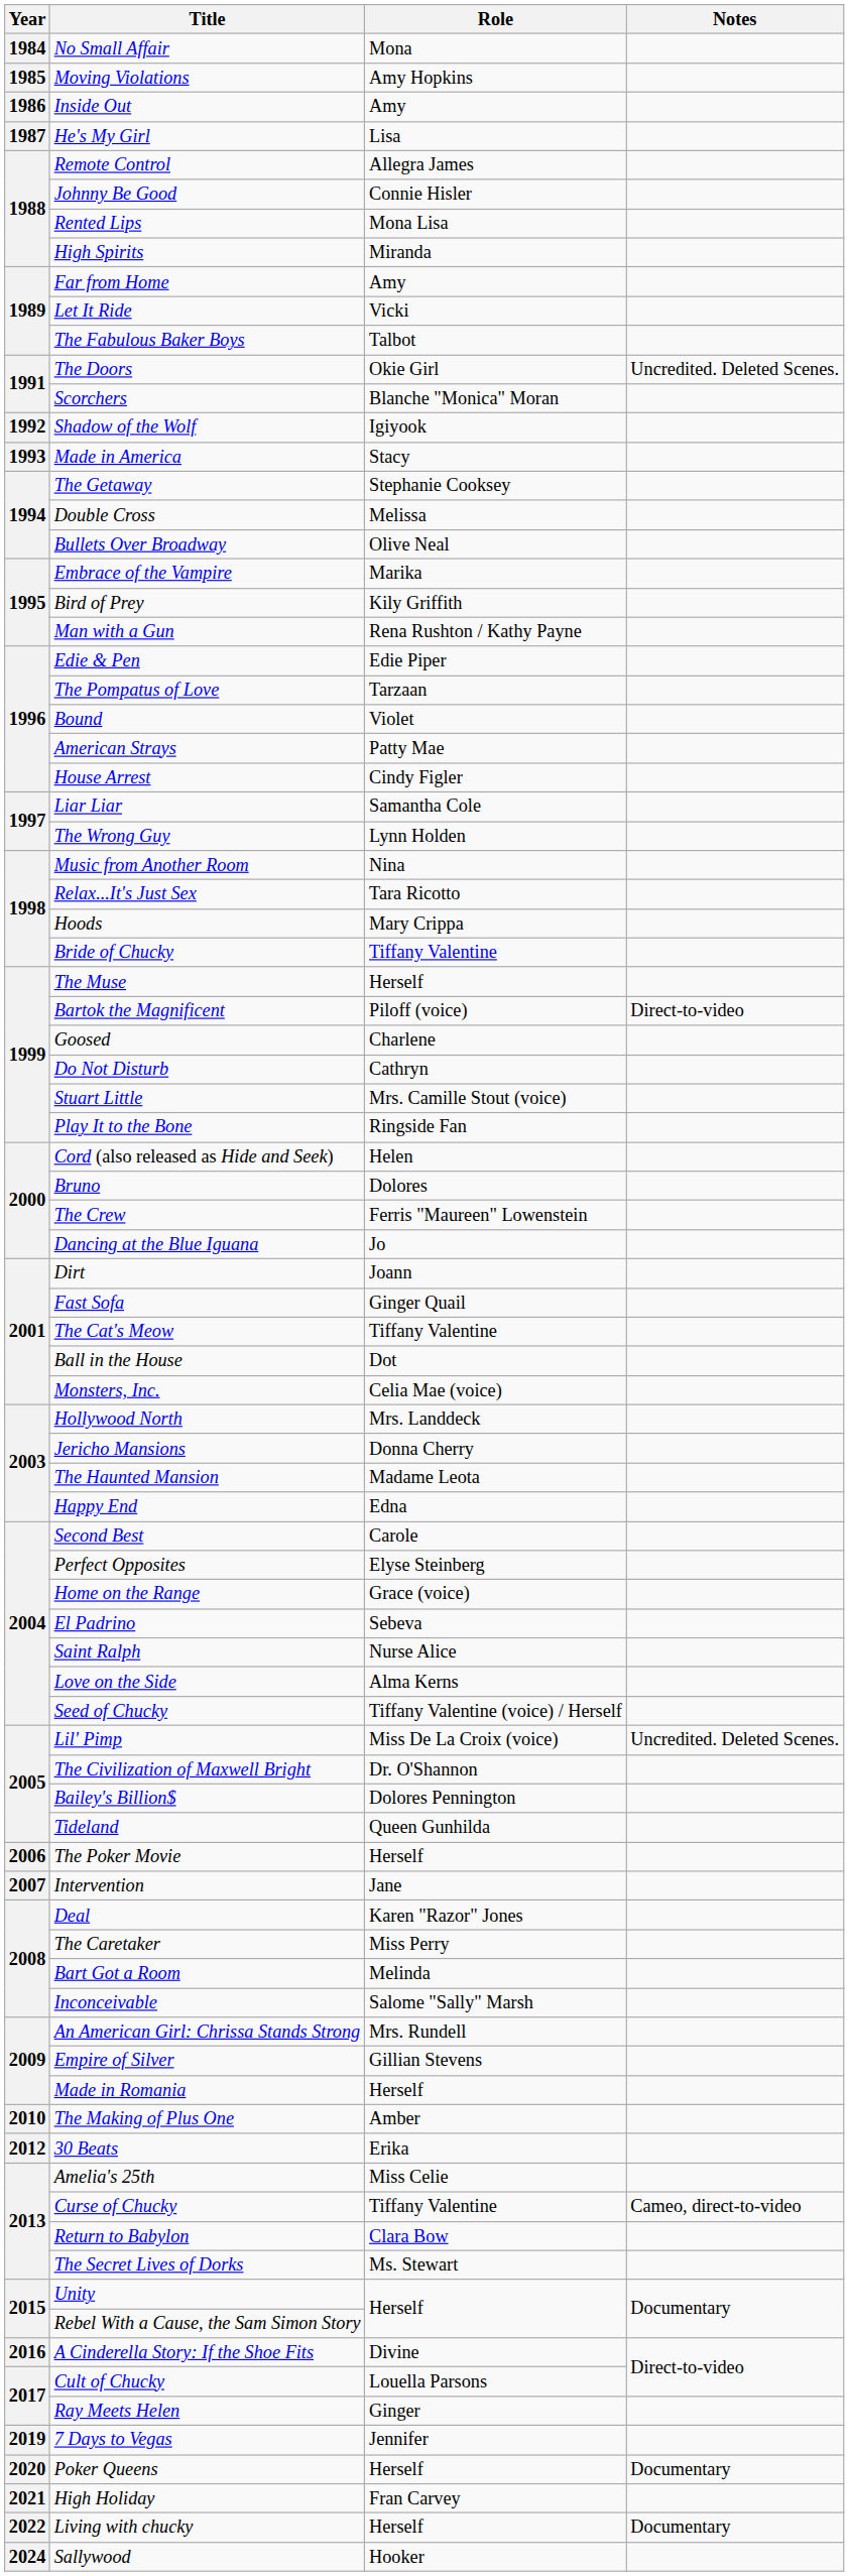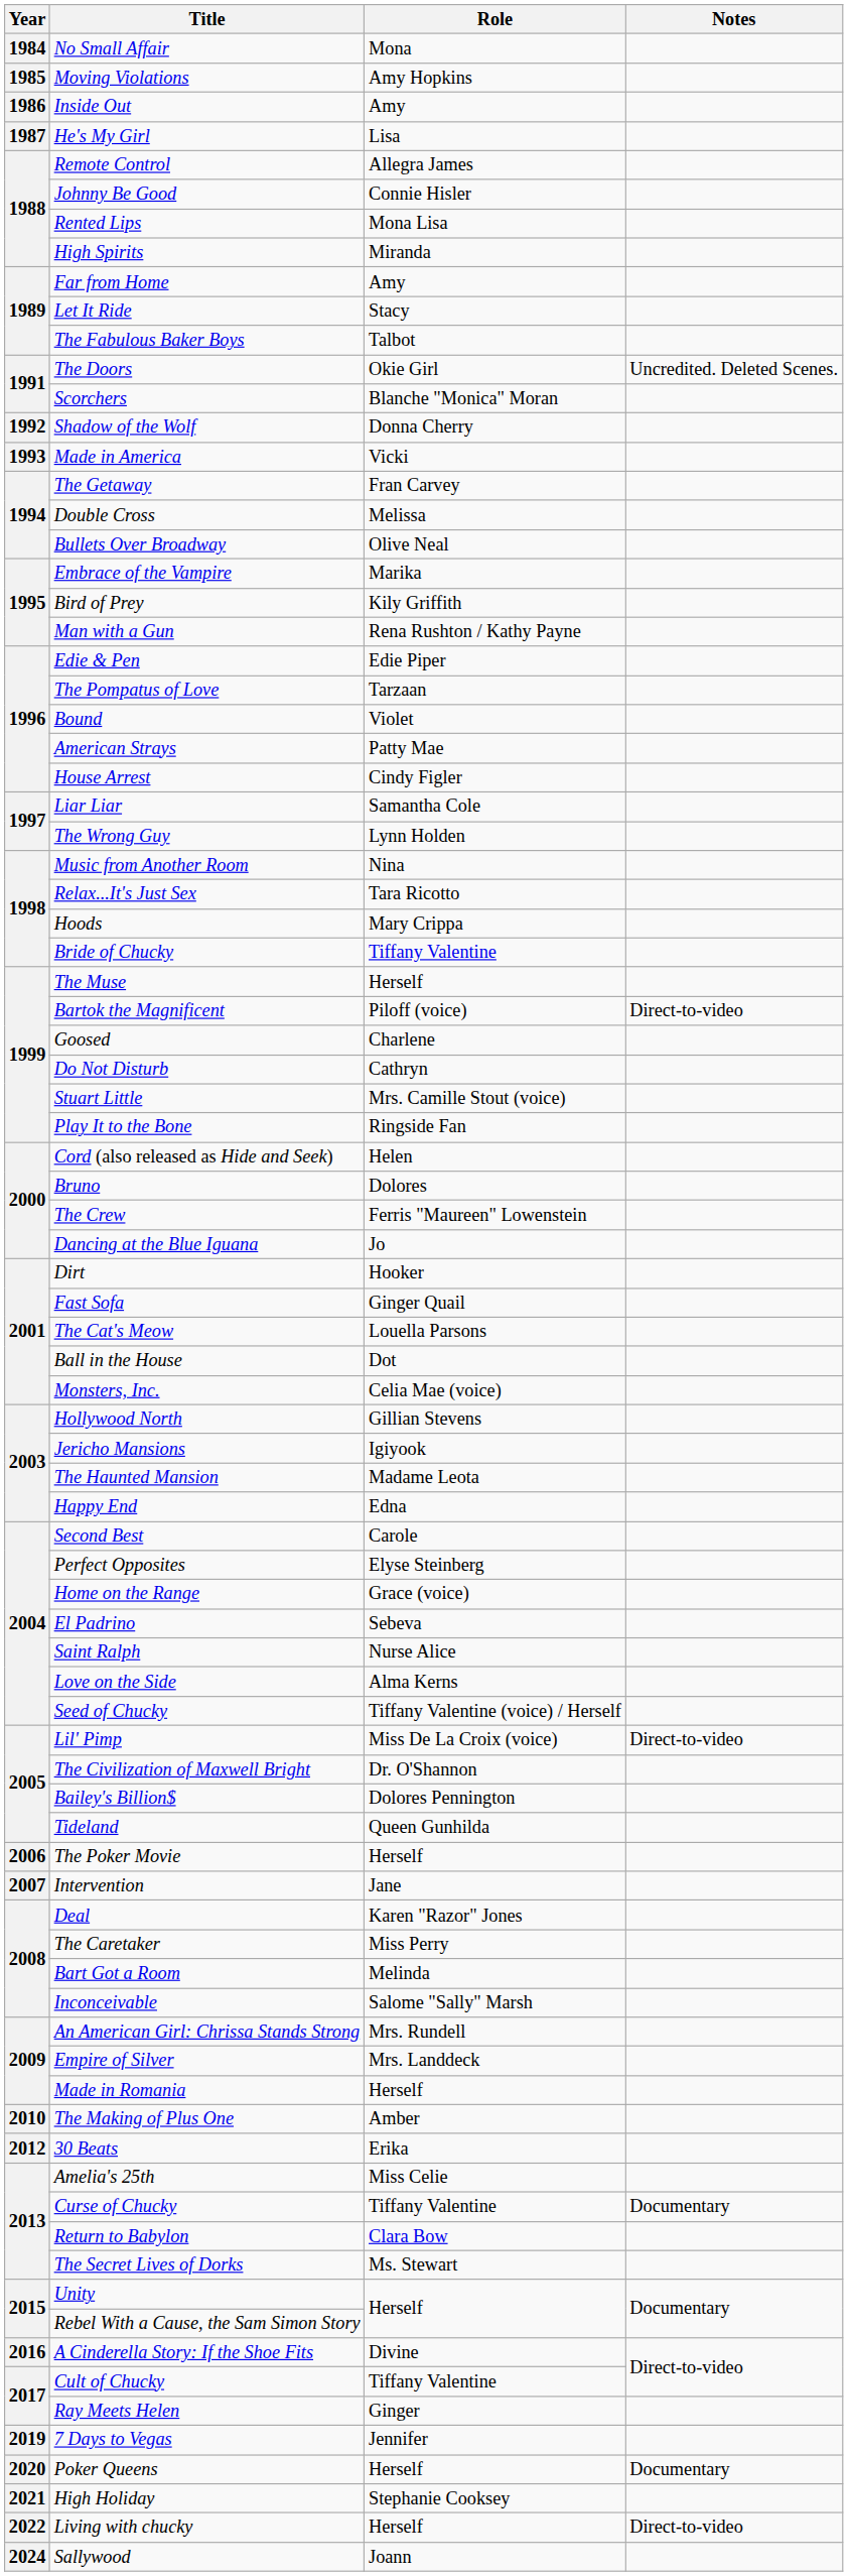Let It Ride | Role: Vicki -> Stacy
Shadow of the Wolf | Role: Igiyook -> Donna Cherry
Made in America | Role: Stacy -> Vicki
The Getaway | Role: Stephanie Cooksey -> Fran Carvey
Dirt | Role: Joann -> Hooker
The Cat's Meow | Role: Tiffany Valentine -> Louella Parsons
Hollywood North | Role: Mrs. Landdeck -> Gillian Stevens
Jericho Mansions | Role: Donna Cherry -> Igiyook
Lil' Pimp | Notes: Uncredited. Deleted Scenes. -> Direct-to-video
Empire of Silver | Role: Gillian Stevens -> Mrs. Landdeck
Curse of Chucky | Notes: Cameo, direct-to-video -> Documentary
Cult of Chucky | Role: Louella Parsons -> Tiffany Valentine
High Holiday | Role: Fran Carvey -> Stephanie Cooksey
Living with chucky | Notes: Documentary -> Direct-to-video
Sallywood | Role: Hooker -> Joann
